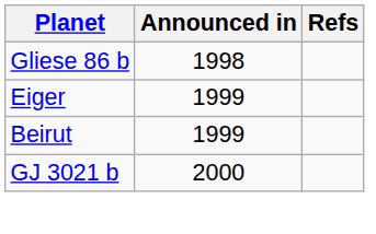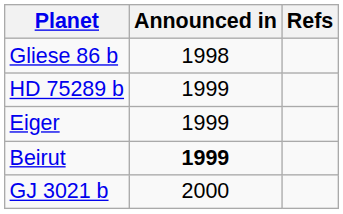+ row: HD 75289 b | 1999
Beirut | Announced in: normal -> bold
